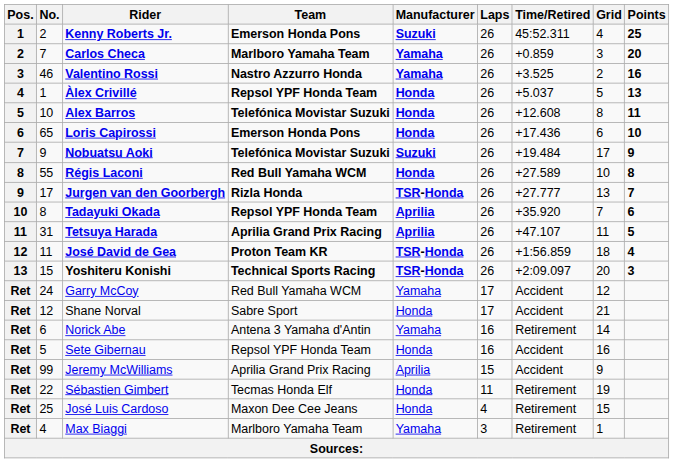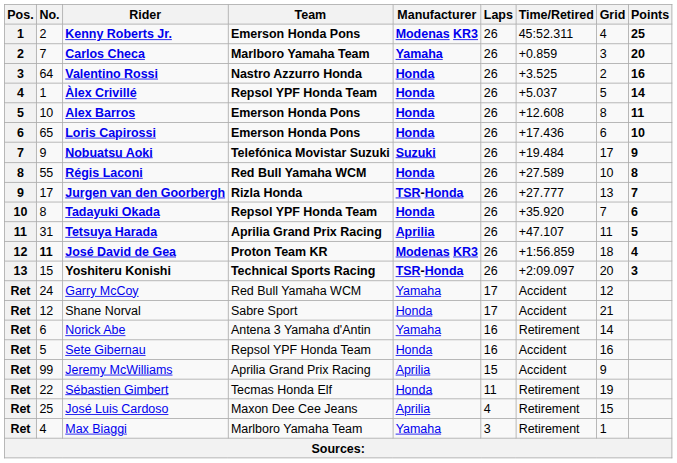Kenny Roberts Jr. | Manufacturer: Suzuki -> Modenas KR3
Valentino Rossi | No.: 46 -> 64
Valentino Rossi | Manufacturer: Yamaha -> Honda
Àlex Crivillé | Points: 13 -> 14
Alex Barros | Team: Telefónica Movistar Suzuki -> Emerson Honda Pons
Tadayuki Okada | Manufacturer: Aprilia -> Honda
José David de Gea | No.: normal -> bold
José David de Gea | Manufacturer: TSR-Honda -> Modenas KR3
José Luis Cardoso | Manufacturer: Honda -> Aprilia
